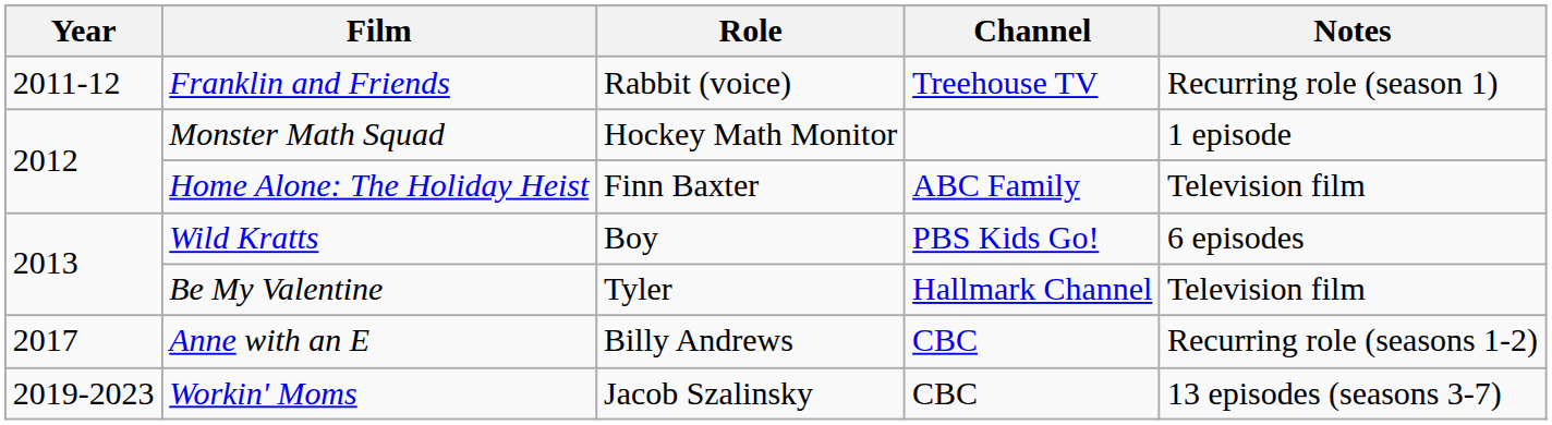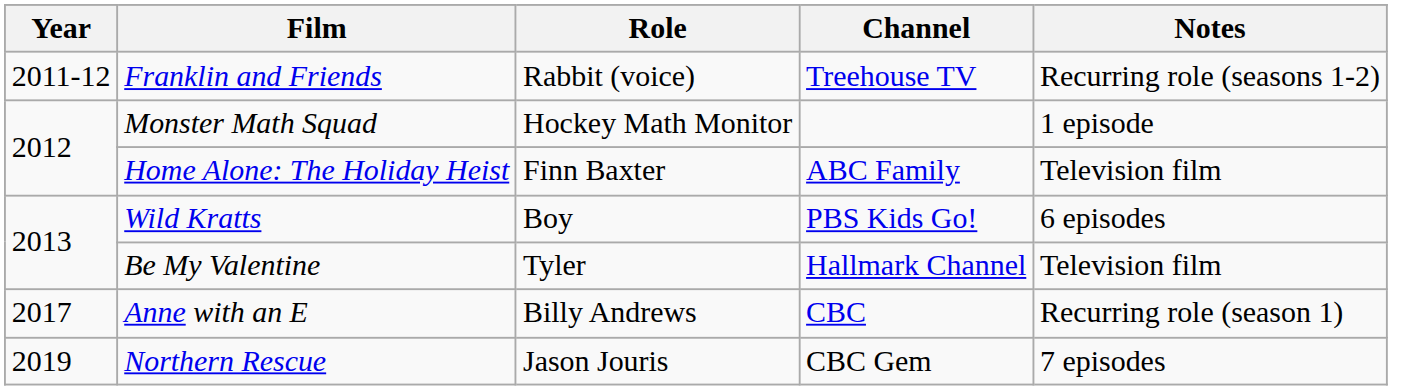Franklin and Friends | Notes: Recurring role (season 1) -> Recurring role (seasons 1-2)
Anne with an E | Notes: Recurring role (seasons 1-2) -> Recurring role (season 1)
- row: 2019-2023 | Workin' Moms | Jacob Szalinsky | CBC | 13 episodes (seasons 3-7)
+ row: 2019 | Northern Rescue | Jason Jouris | CBC Gem | 7 episodes
